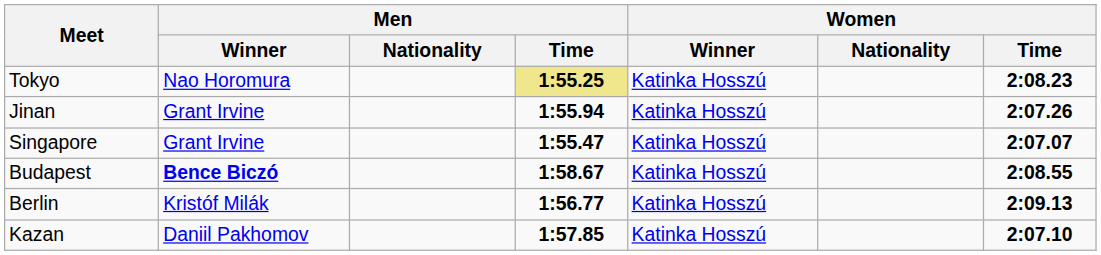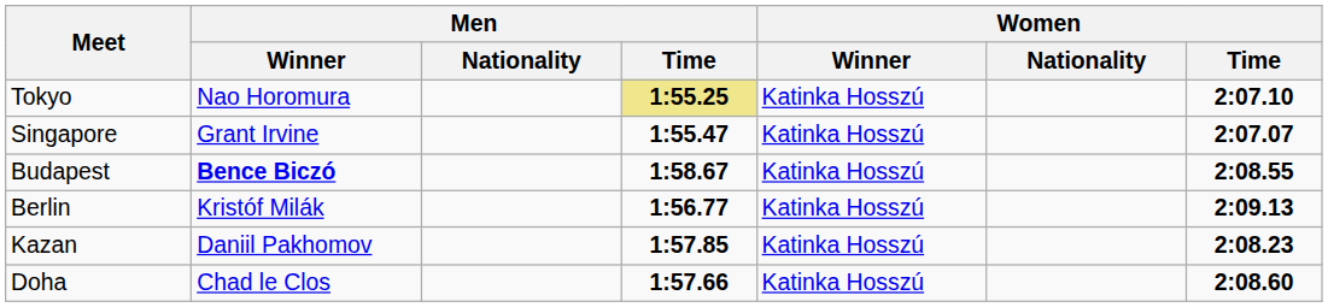Tokyo | Women / Time: 2:08.23 -> 2:07.10
- row: Jinan | Grant Irvine | 1:55.94 | Katinka Hosszú | 2:07.26
Kazan | Women / Time: 2:07.10 -> 2:08.23
+ row: Doha | Chad le Clos | 1:57.66 | Katinka Hosszú | 2:08.60
